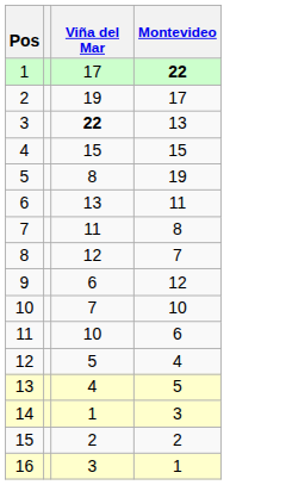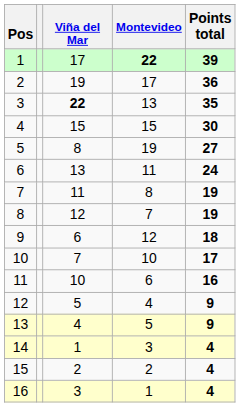+ column: Points total | 39 | 36 | 35 | 30 | 27 | 24 | 19 | 19 | 18 | 17 | 16 | 9 | 9 | 4 | 4 | 4
